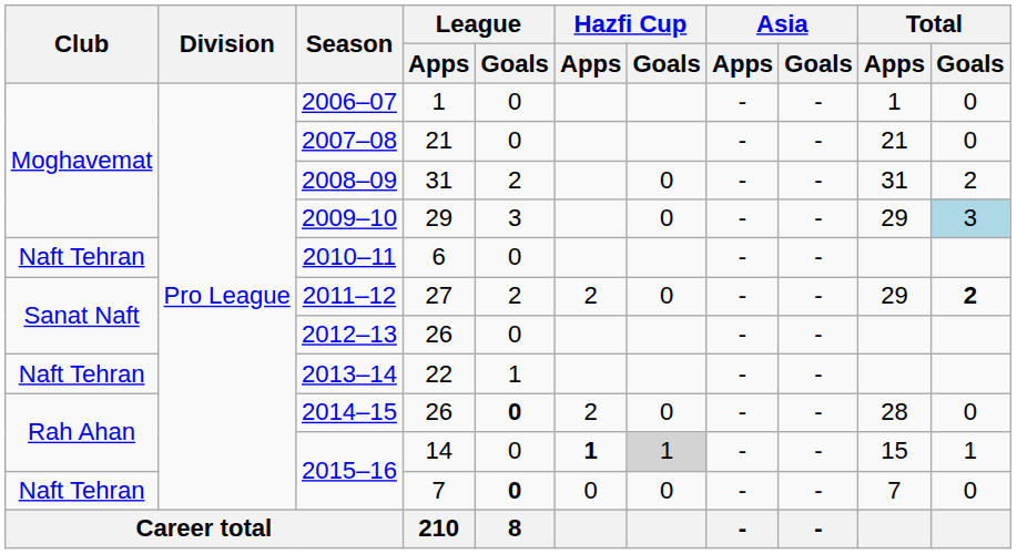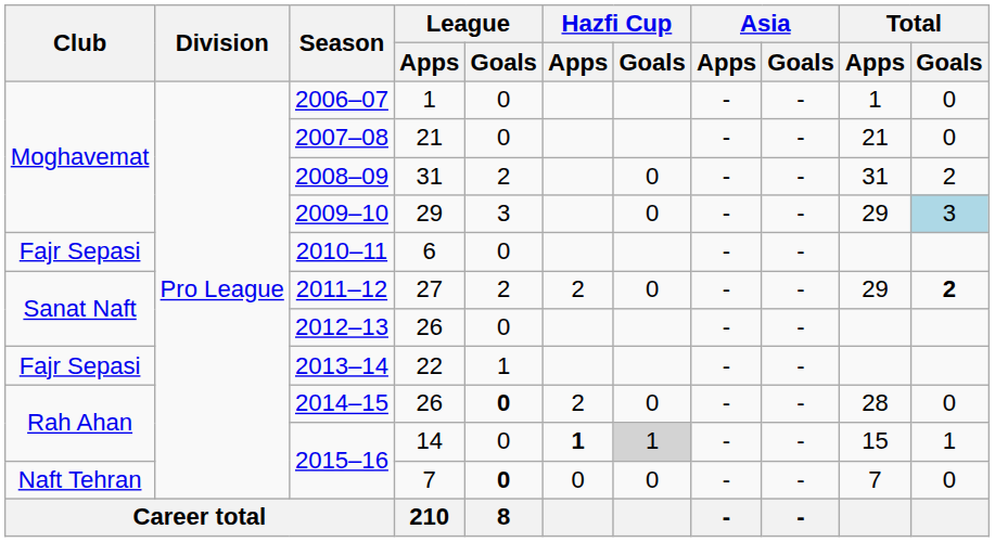2010–11 | Club: Naft Tehran -> Fajr Sepasi
2013–14 | Club: Naft Tehran -> Fajr Sepasi
